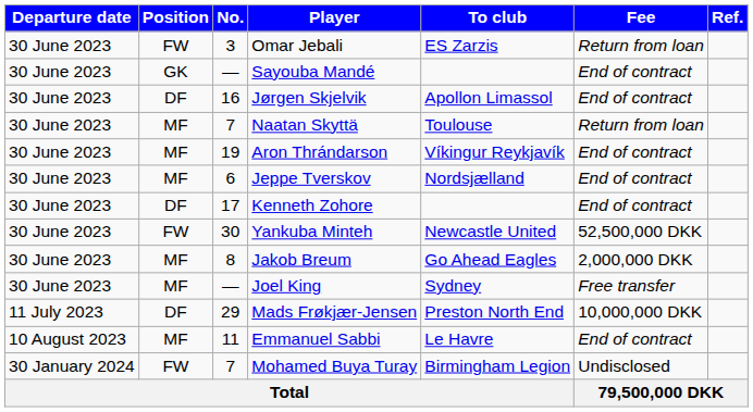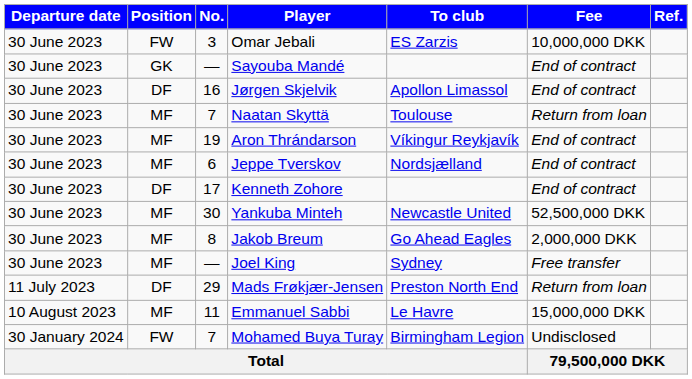Omar Jebali | Fee: Return from loan -> 10,000,000 DKK
Yankuba Minteh | Position: FW -> MF
Mads Frøkjær-Jensen | Fee: 10,000,000 DKK -> Return from loan
Emmanuel Sabbi | Fee: End of contract -> 15,000,000 DKK
